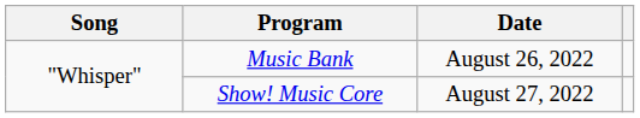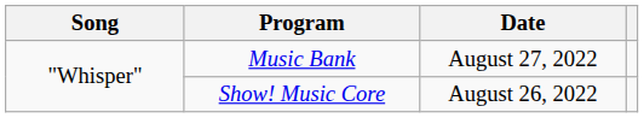Music Bank | Date: August 26, 2022 -> August 27, 2022
Show! Music Core | Date: August 27, 2022 -> August 26, 2022
